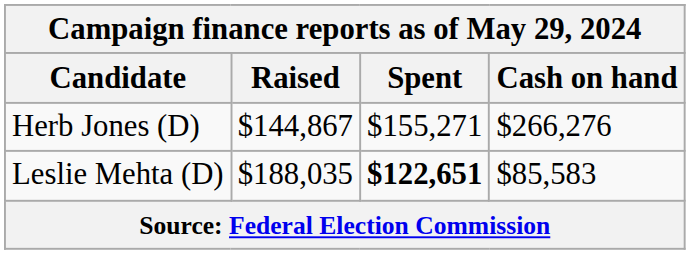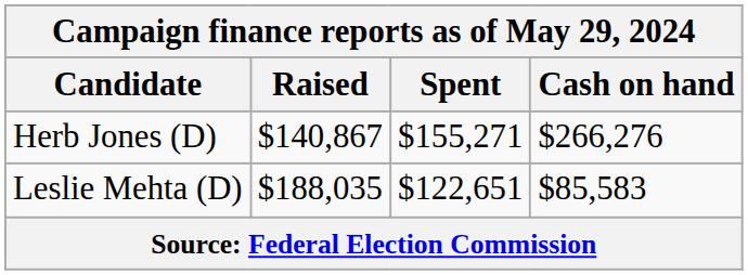Herb Jones (D) | Raised: $144,867 -> $140,867
Leslie Mehta (D) | Spent: bold -> normal
